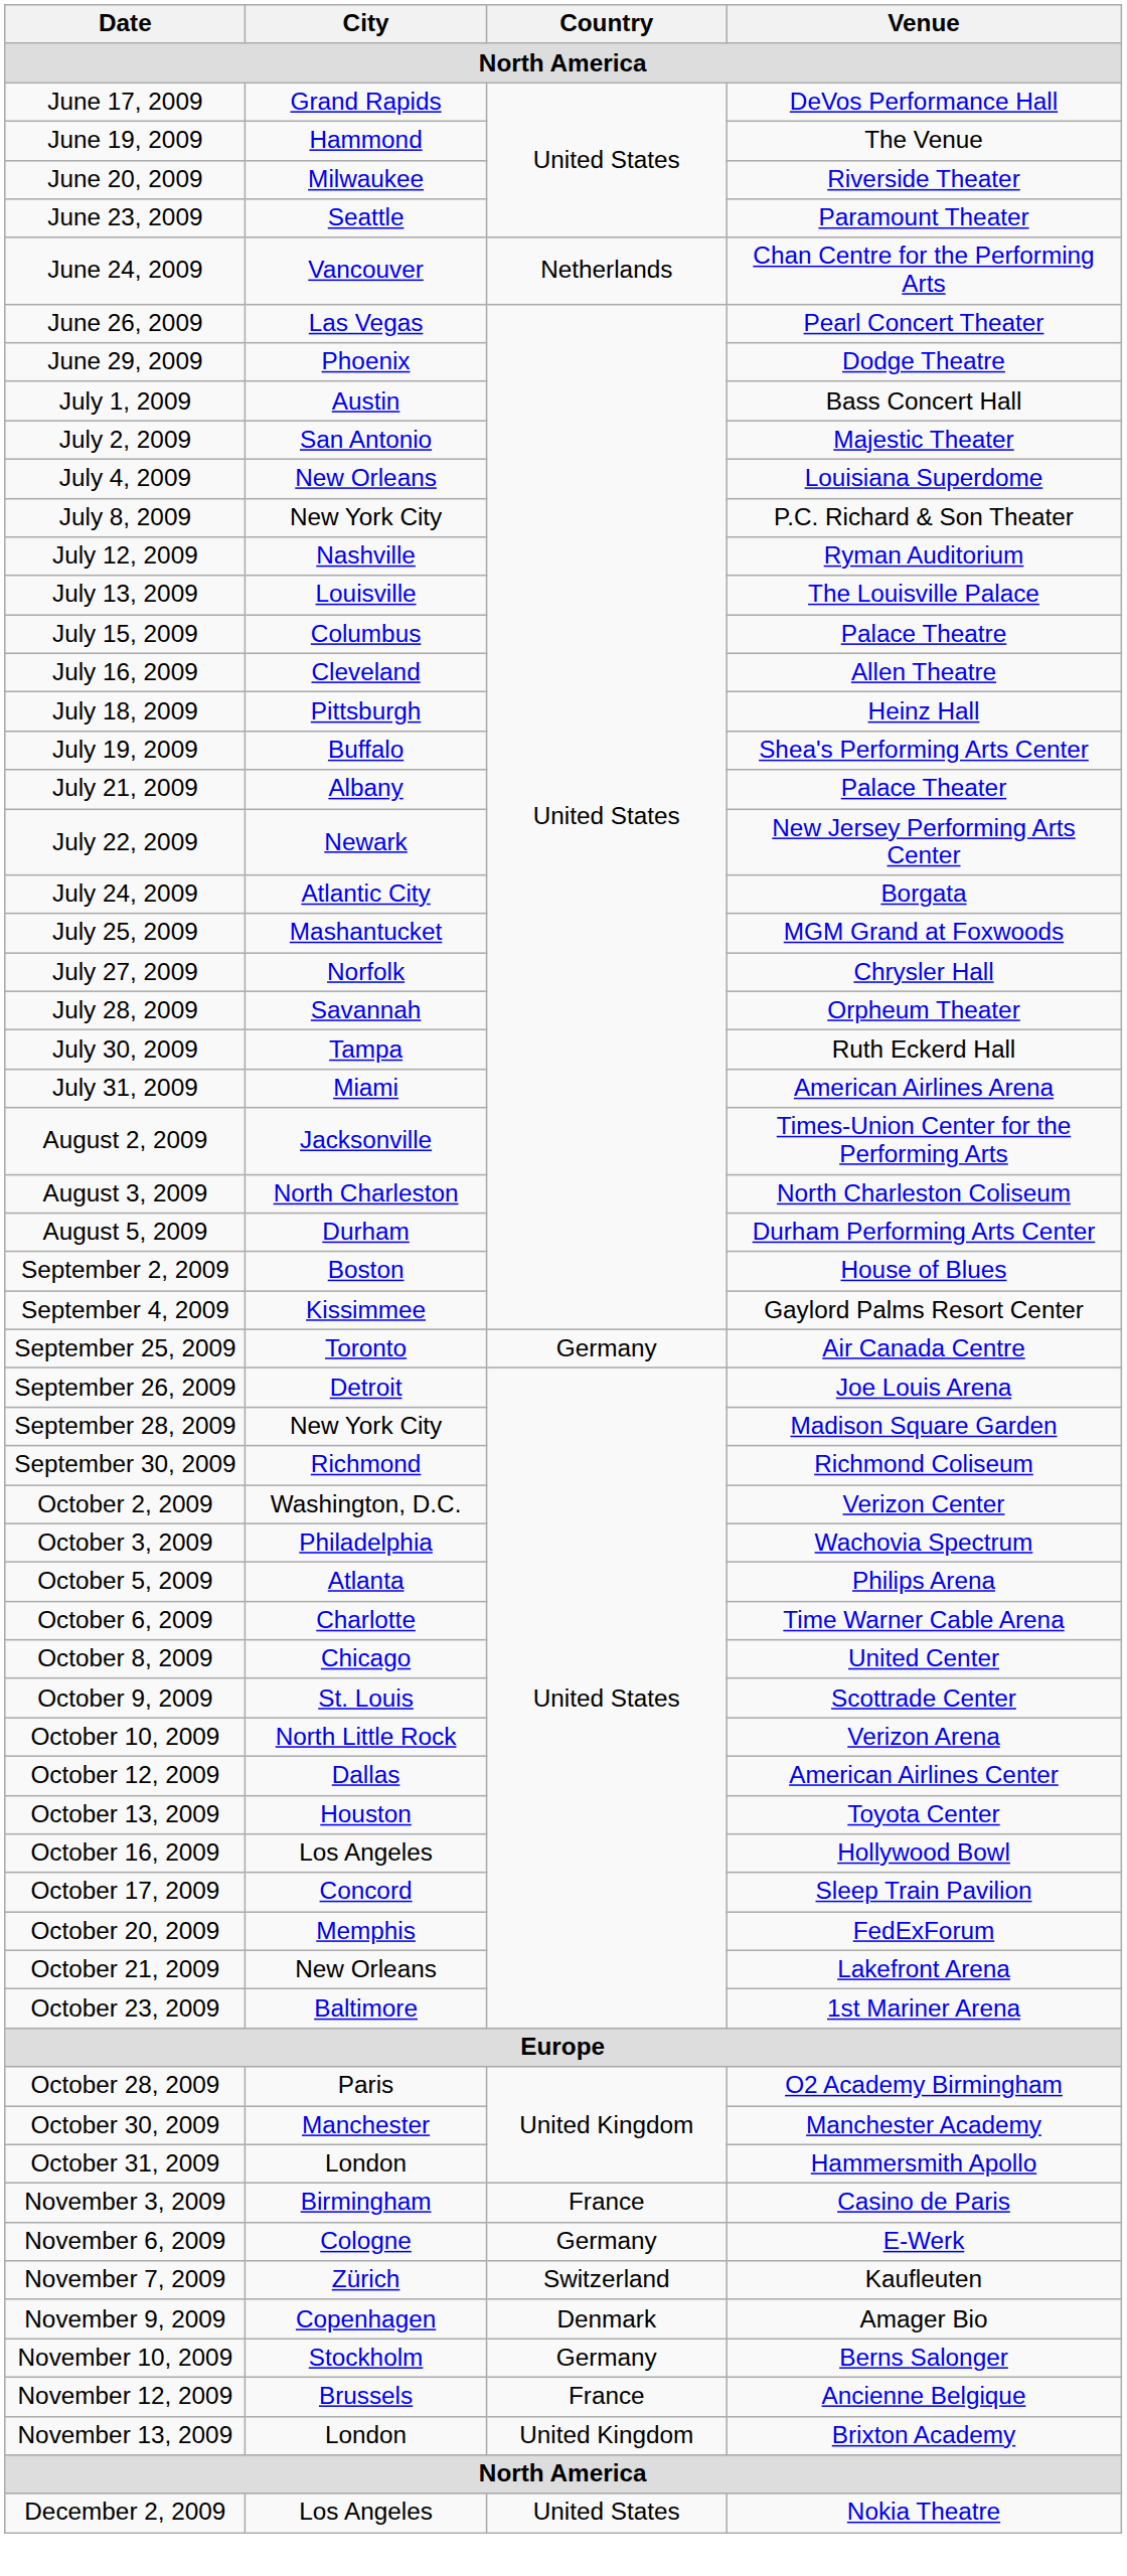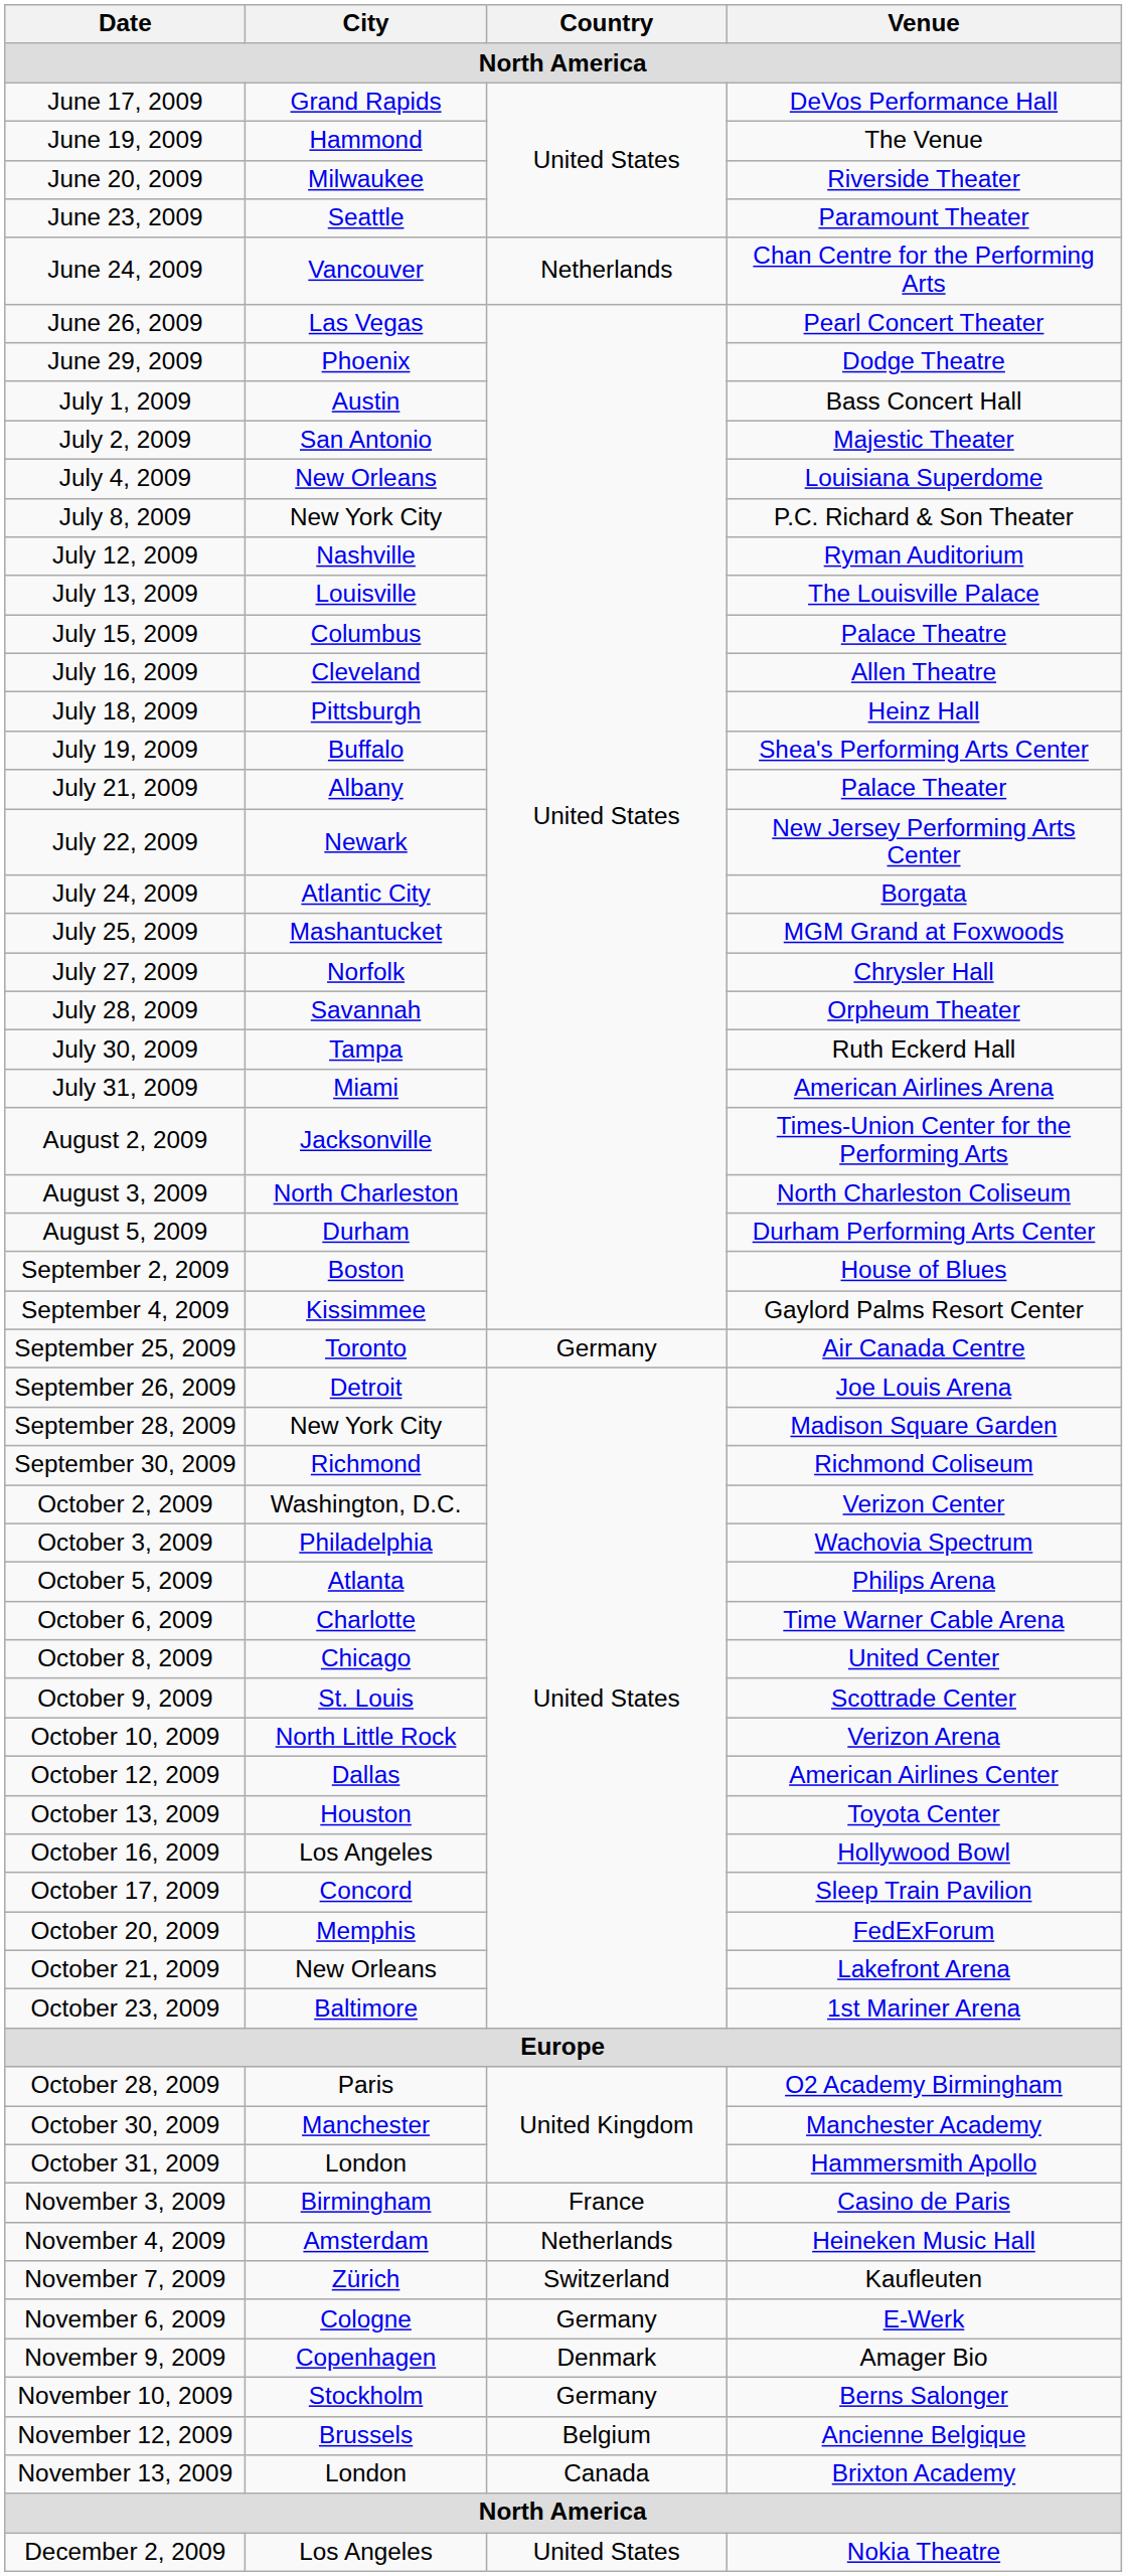+ row: November 4, 2009 | Amsterdam | Netherlands | Heineken Music Hall
rows swapped: November 6, 2009 <-> November 7, 2009
November 12, 2009 | Country: France -> Belgium
November 13, 2009 | Country: United Kingdom -> Canada
